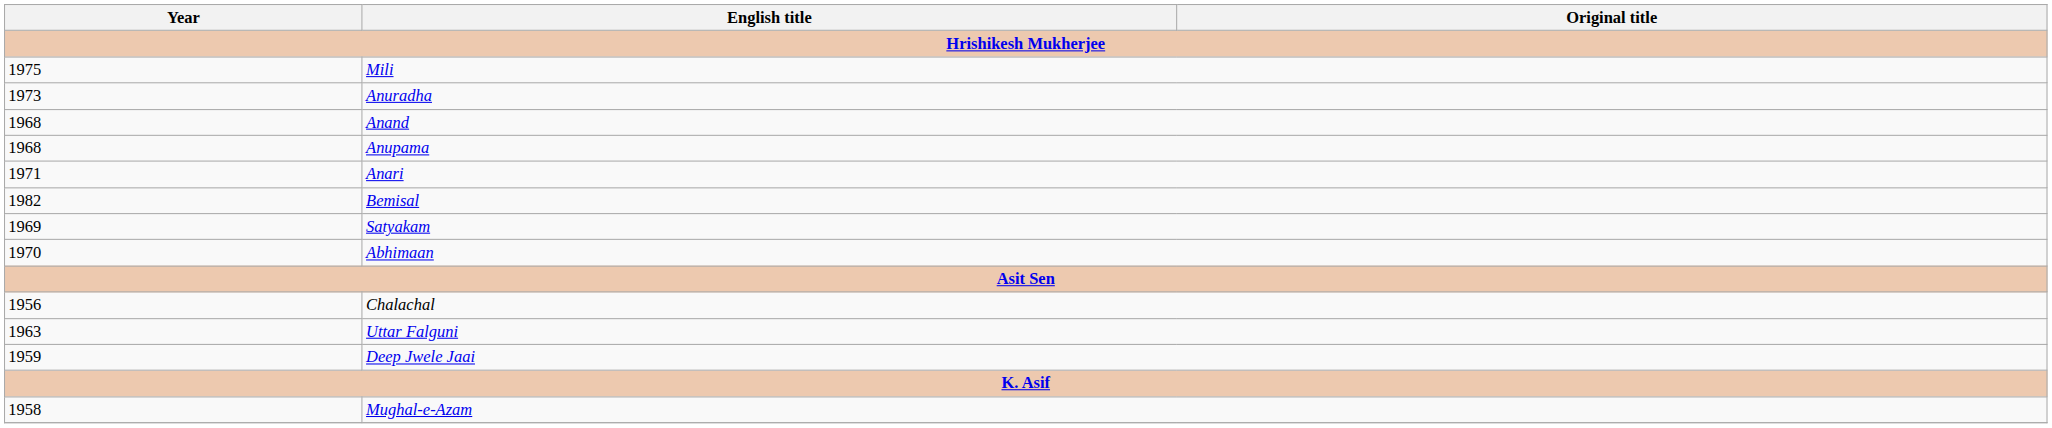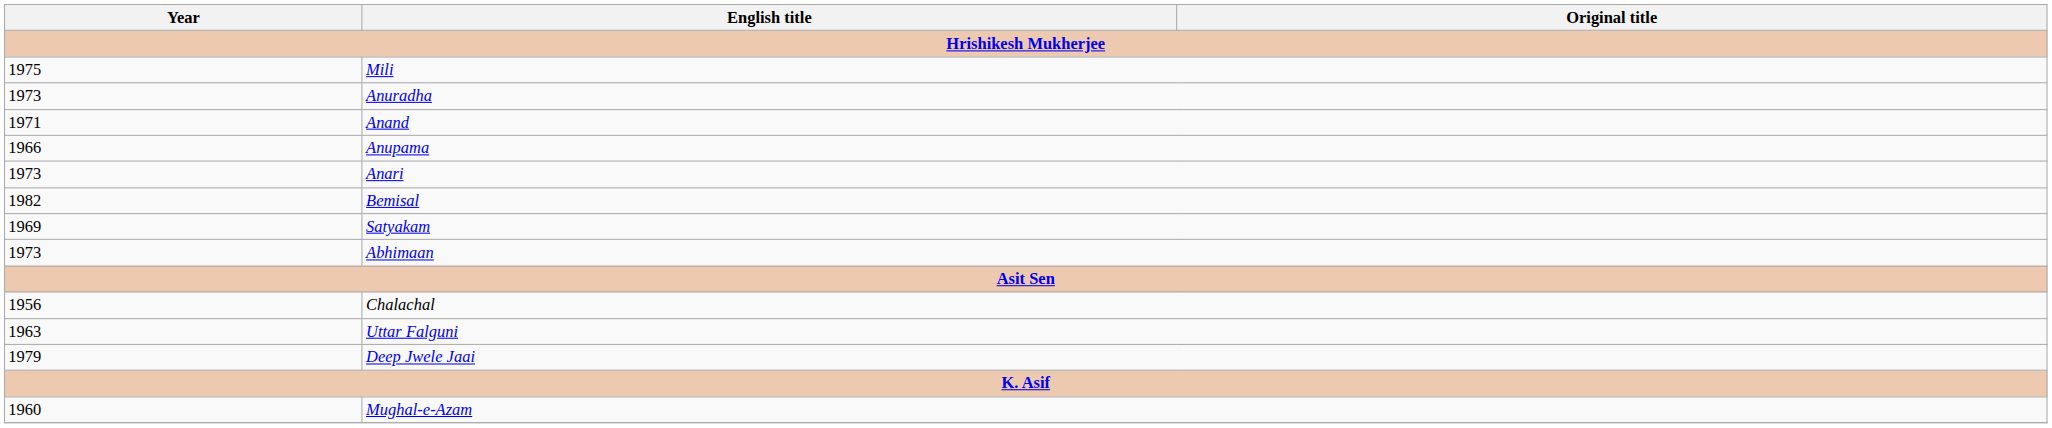Anand | Year: 1968 -> 1971
Anupama | Year: 1968 -> 1966
Anari | Year: 1971 -> 1973
Abhimaan | Year: 1970 -> 1973
Deep Jwele Jaai | Year: 1959 -> 1979
Mughal-e-Azam | Year: 1958 -> 1960
